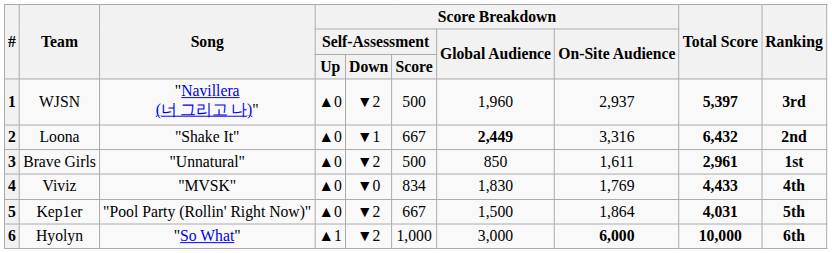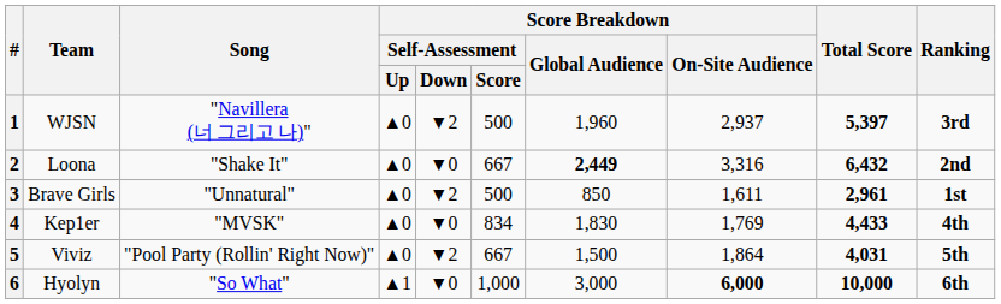2 | Score Breakdown / Self-Assessment / Down: ▼1 -> ▼0
4 | Team: Viviz -> Kep1er
5 | Team: Kep1er -> Viviz
6 | Score Breakdown / Self-Assessment / Down: ▼2 -> ▼0
